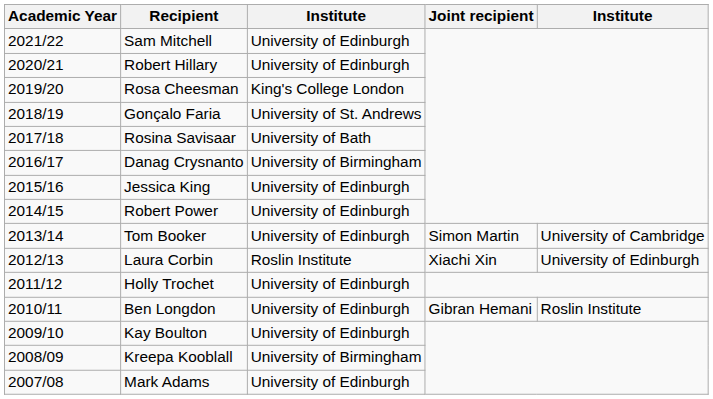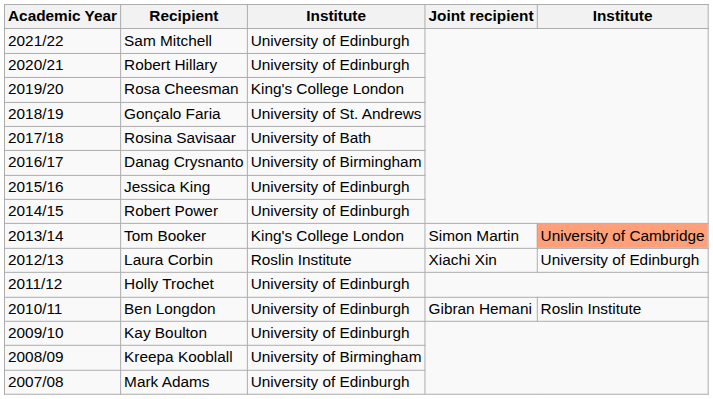Tom Booker | column 3: University of Edinburgh -> King's College London
Tom Booker | column 5: no background -> lightsalmon background
